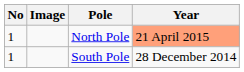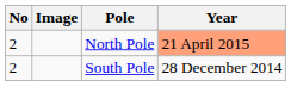North Pole | No: 1 -> 2
South Pole | No: 1 -> 2
